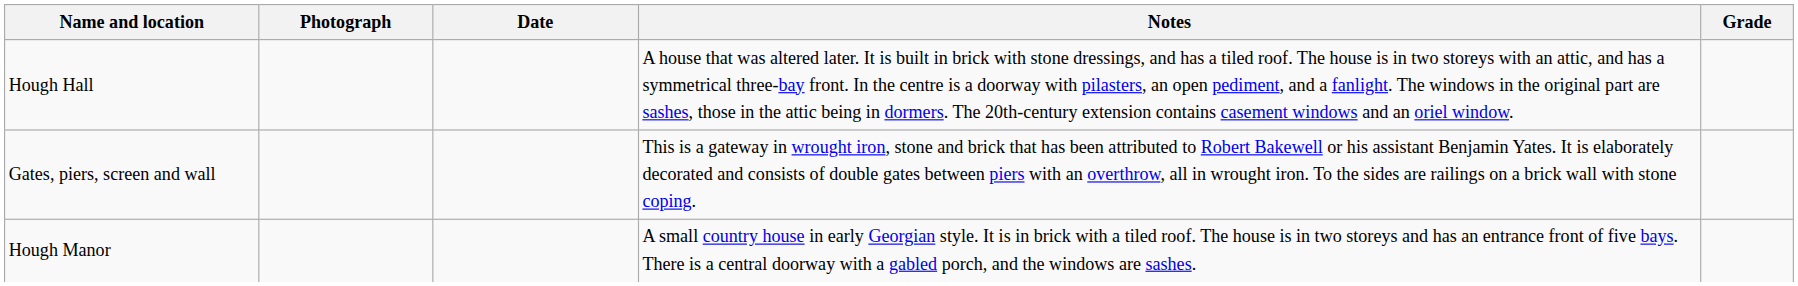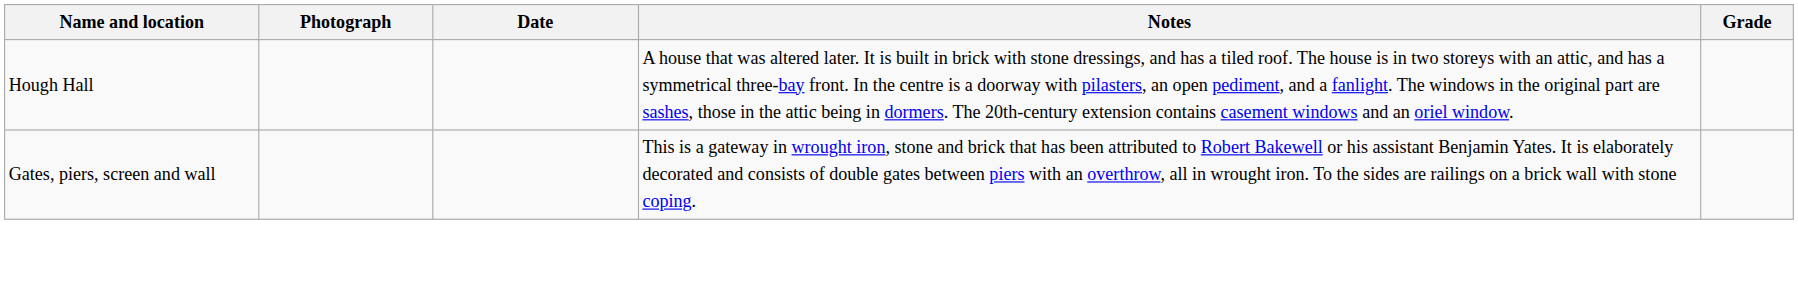- row: Hough Manor | A small country house in early Georgian style. It is in brick with a tiled roof. The house is in two storeys and has an entrance front of five bays. There is a central doorway with a gabled porch, and the windows are sashes.
